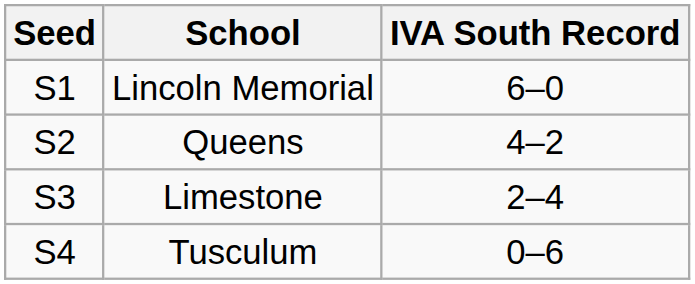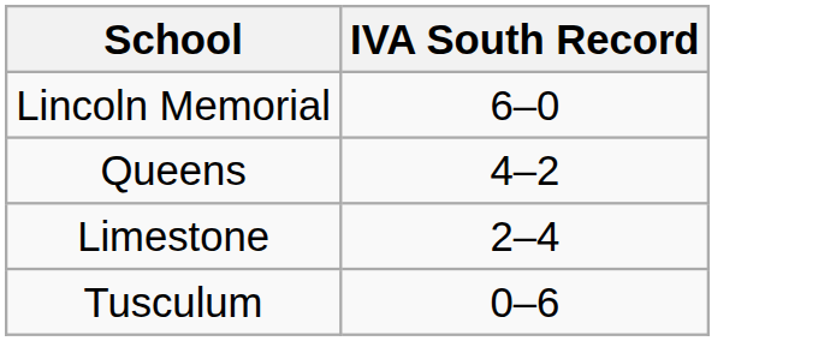- column: Seed | S1 | S2 | S3 | S4
